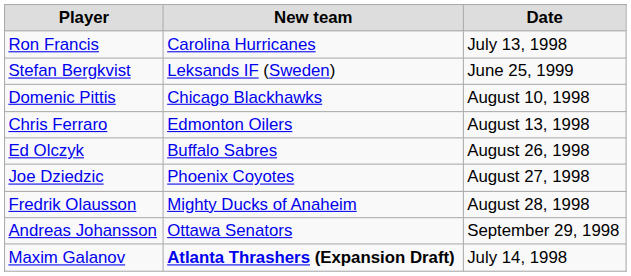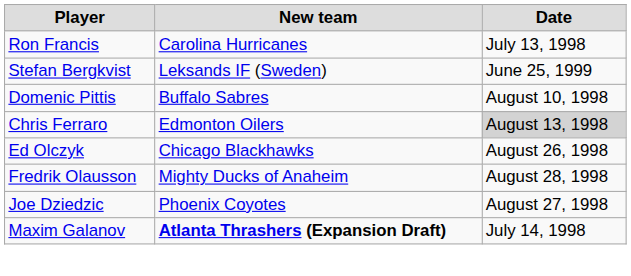Domenic Pittis | New team: Chicago Blackhawks -> Buffalo Sabres
Chris Ferraro | Date: no background -> lightgrey background
Ed Olczyk | New team: Buffalo Sabres -> Chicago Blackhawks
rows swapped: Joe Dziedzic <-> Fredrik Olausson
- row: Andreas Johansson | Ottawa Senators | September 29, 1998
